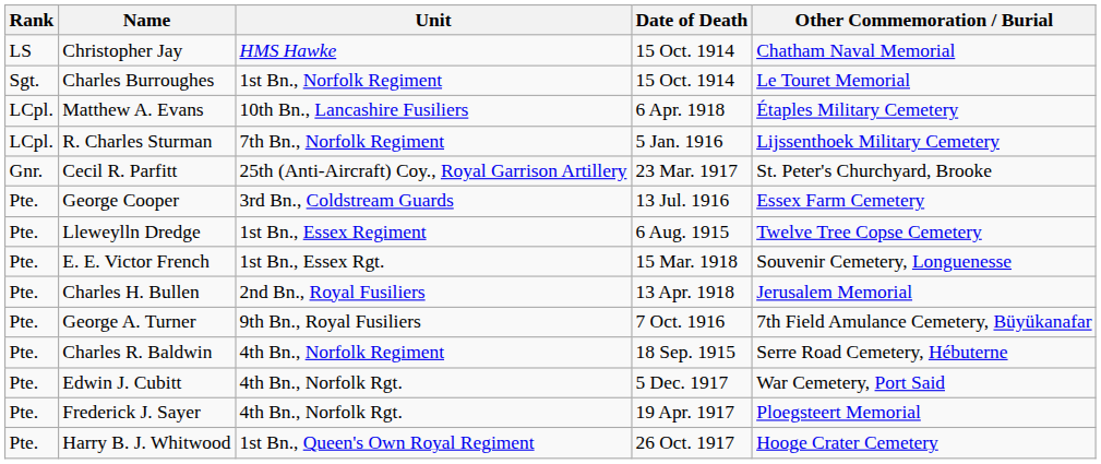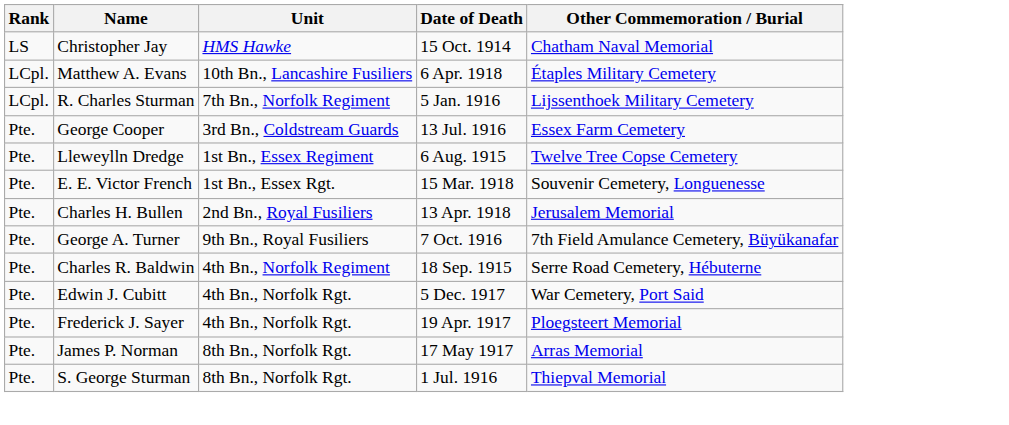- row: Sgt. | Charles Burroughes | 1st Bn., Norfolk Regiment | 15 Oct. 1914 | Le Touret Memorial
- row: Gnr. | Cecil R. Parfitt | 25th (Anti-Aircraft) Coy., Royal Garrison Artillery | 23 Mar. 1917 | St. Peter's Churchyard, Brooke
+ row: Pte. | James P. Norman | 8th Bn., Norfolk Rgt. | 17 May 1917 | Arras Memorial
+ row: Pte. | S. George Sturman | 8th Bn., Norfolk Rgt. | 1 Jul. 1916 | Thiepval Memorial
- row: Pte. | Harry B. J. Whitwood | 1st Bn., Queen's Own Royal Regiment | 26 Oct. 1917 | Hooge Crater Cemetery
